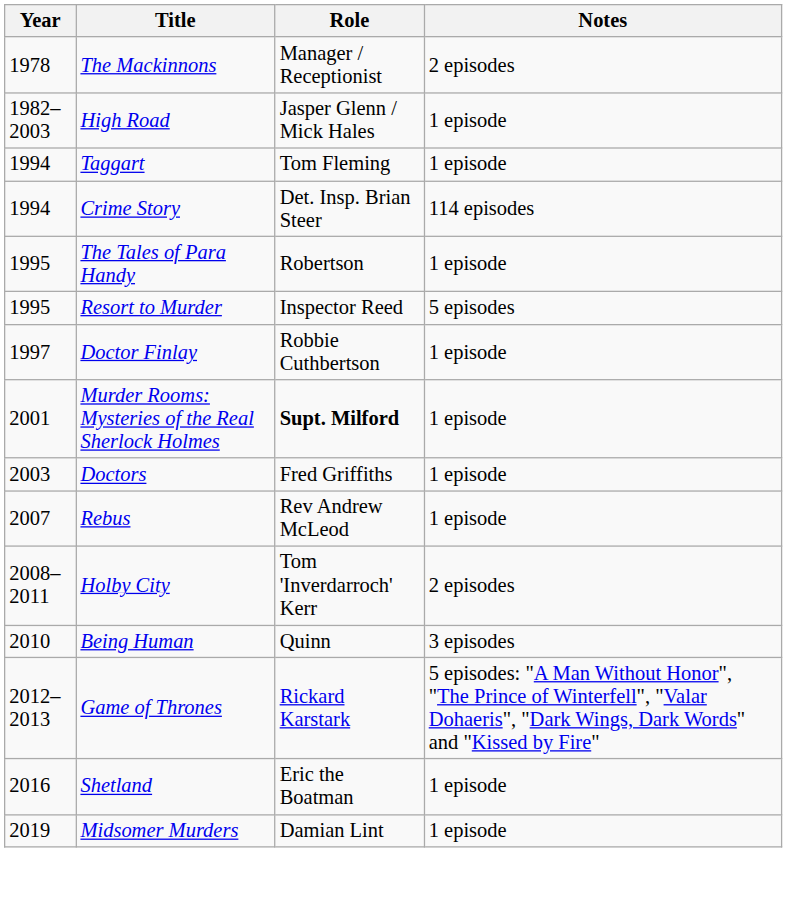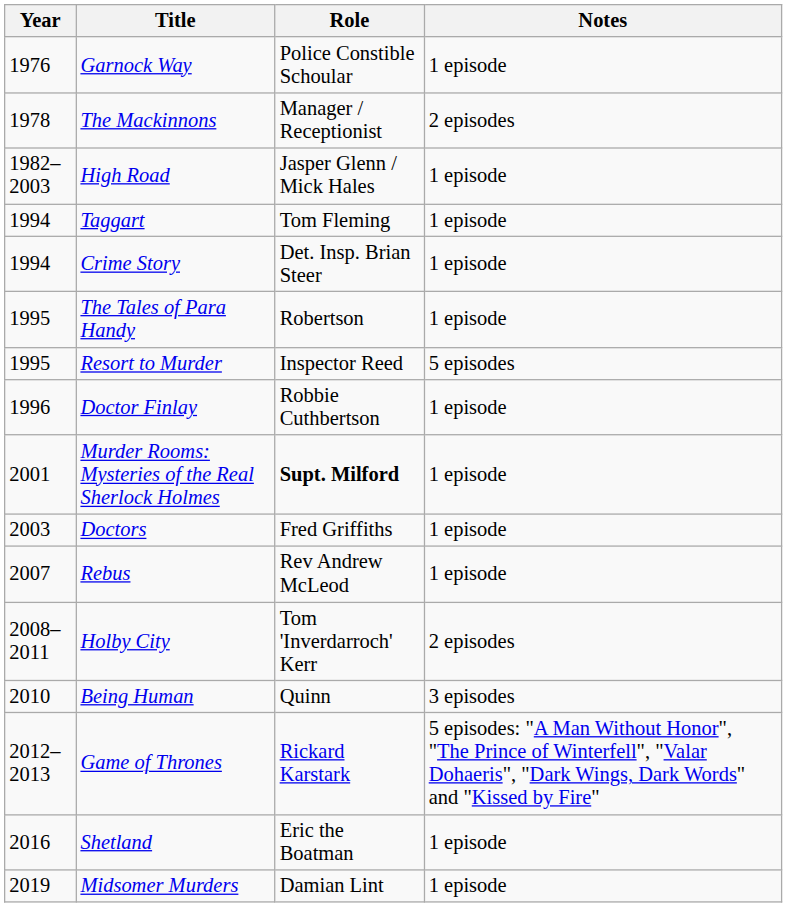+ row: 1976 | Garnock Way | Police Constible Schoular | 1 episode
Crime Story | Notes: 114 episodes -> 1 episode
Doctor Finlay | Year: 1997 -> 1996
